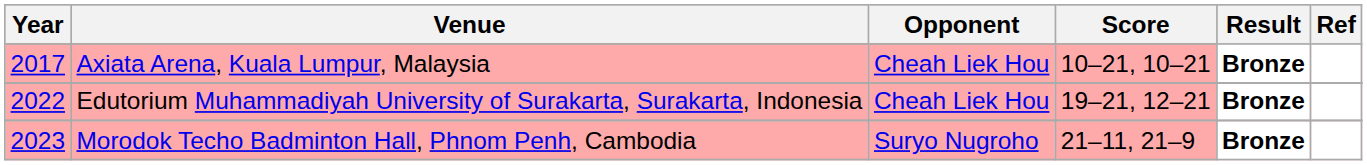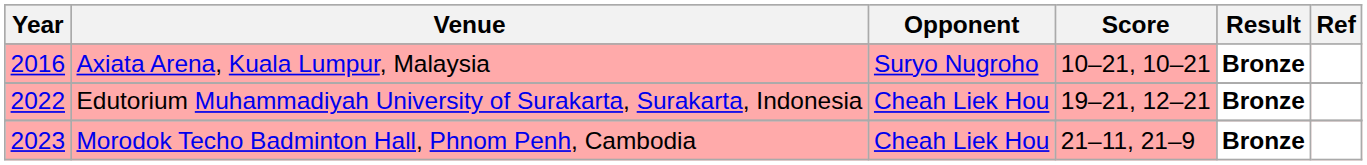Axiata Arena, Kuala Lumpur, Malaysia | Year: 2017 -> 2016
Axiata Arena, Kuala Lumpur, Malaysia | Opponent: Cheah Liek Hou -> Suryo Nugroho
Morodok Techo Badminton Hall, Phnom Penh, Cambodia | Opponent: Suryo Nugroho -> Cheah Liek Hou
